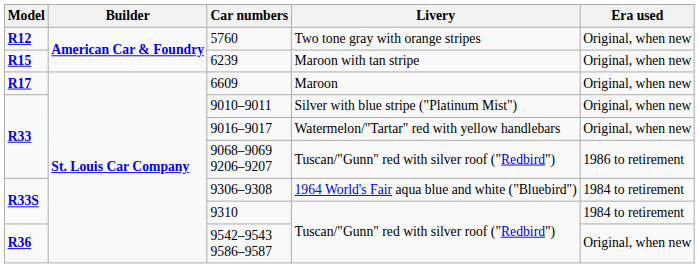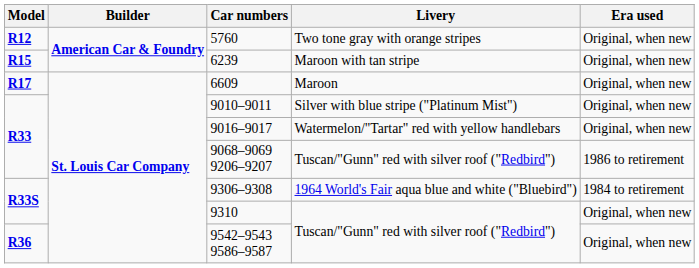9310 | Era used: 1984 to retirement -> Original, when new
